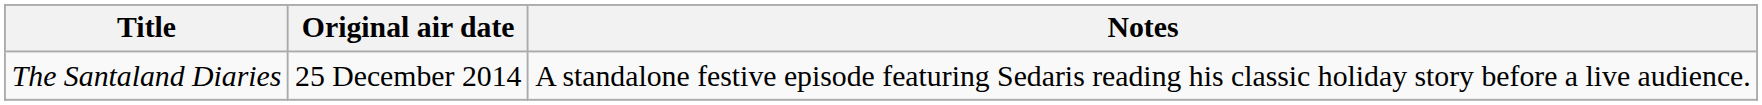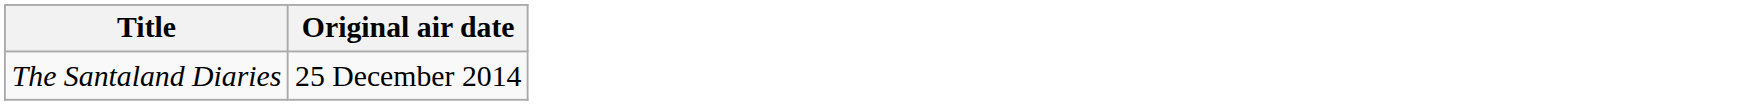- column: Notes | A standalone festive episode featuring Sedaris reading his classic holiday story before a live audience.
